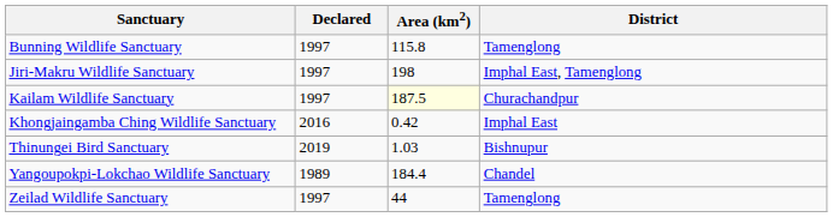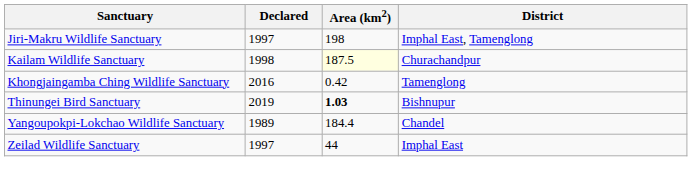- row: Bunning Wildlife Sanctuary | 1997 | 115.8 | Tamenglong
Kailam Wildlife Sanctuary | Declared: 1997 -> 1998
Khongjaingamba Ching Wildlife Sanctuary | District: Imphal East -> Tamenglong
Thinungei Bird Sanctuary | Area (km2): normal -> bold
Zeilad Wildlife Sanctuary | District: Tamenglong -> Imphal East
